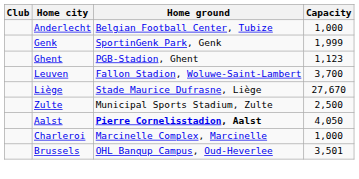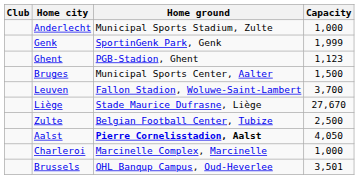Anderlecht | Home ground: Belgian Football Center, Tubize -> Municipal Sports Stadium, Zulte
+ row: Bruges | Municipal Sports Center, Aalter | 1,500
Zulte | Home ground: Municipal Sports Stadium, Zulte -> Belgian Football Center, Tubize
